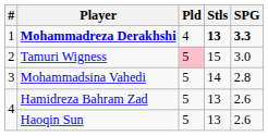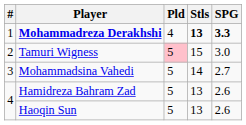Mohammadsina Vahedi | SPG: 2.8 -> 2.7
